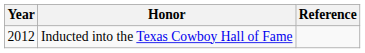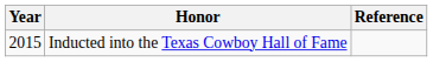Inducted into the Texas Cowboy Hall of Fame | Year: 2012 -> 2015
